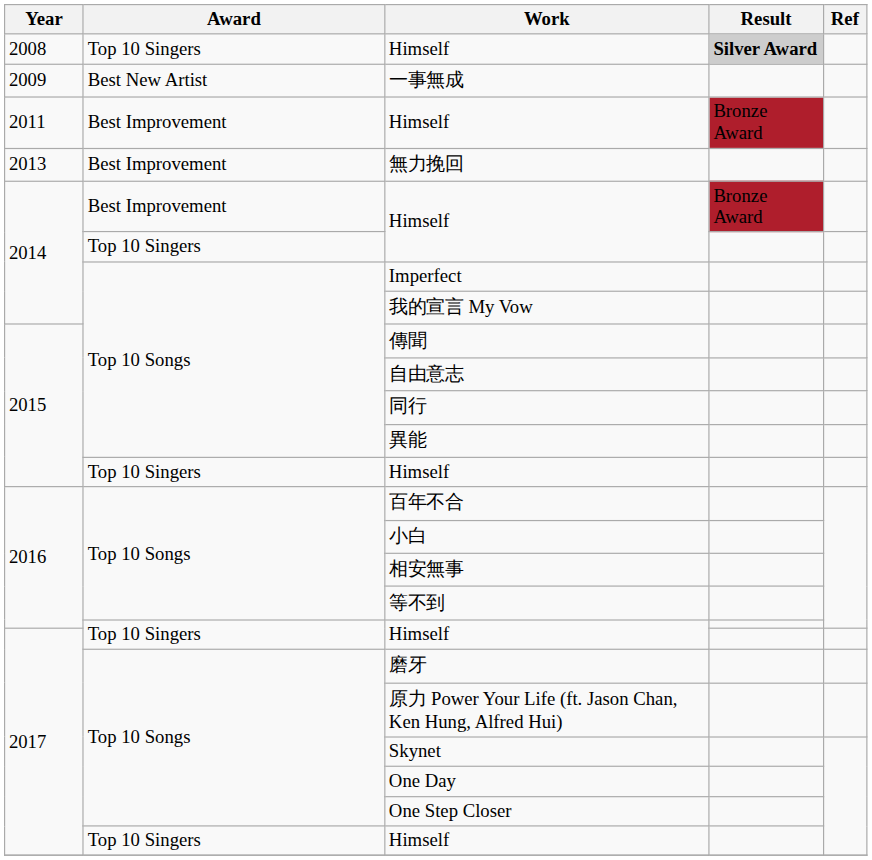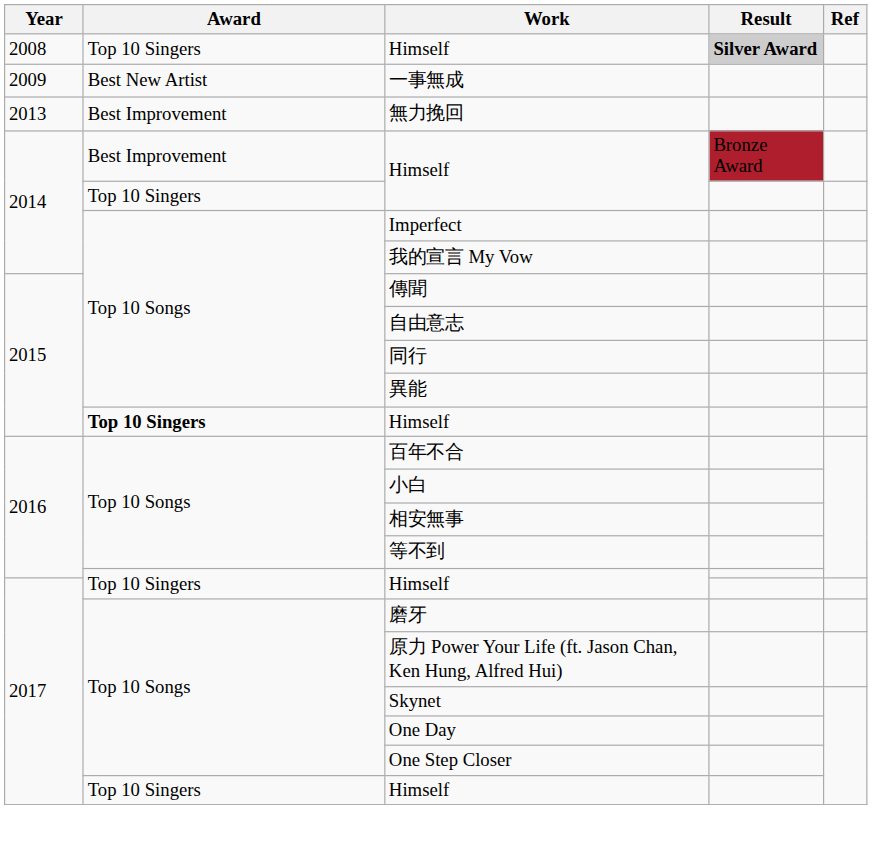- row: 2011 | Best Improvement | Himself | Bronze Award
2015 / Himself | Award: normal -> bold
